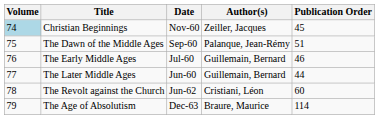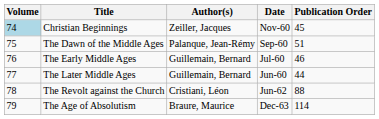columns swapped: Author(s) <-> Date
The Revolt against the Church | Publication Order: 60 -> 88
